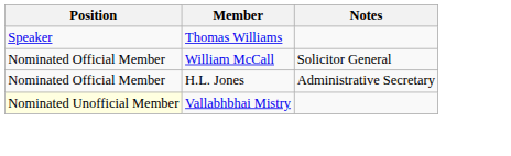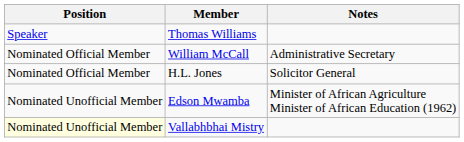William McCall | Notes: Solicitor General -> Administrative Secretary
H.L. Jones | Notes: Administrative Secretary -> Solicitor General
+ row: Nominated Unofficial Member | Edson Mwamba | Minister of African Agriculture Minister of African Education (1962)
